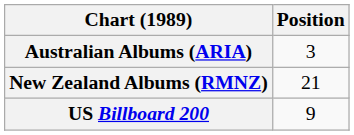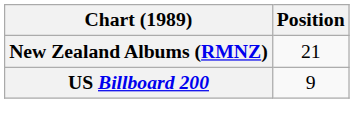- row: Australian Albums (ARIA) | 3
